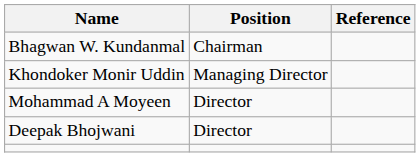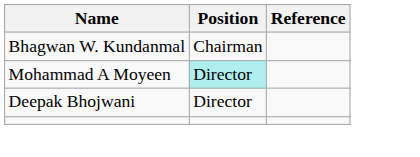- row: Khondoker Monir Uddin | Managing Director
Mohammad A Moyeen | Position: no background -> paleturquoise background
